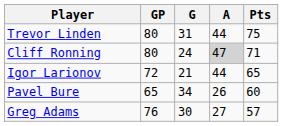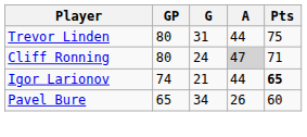Igor Larionov | GP: 72 -> 74
Igor Larionov | Pts: normal -> bold
- row: Greg Adams | 76 | 30 | 27 | 57
